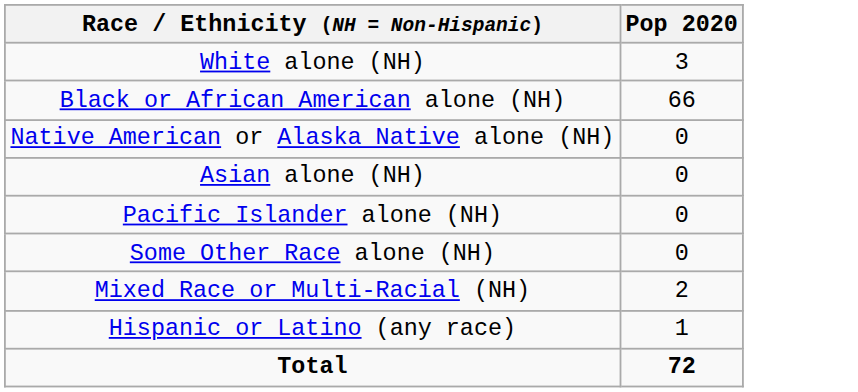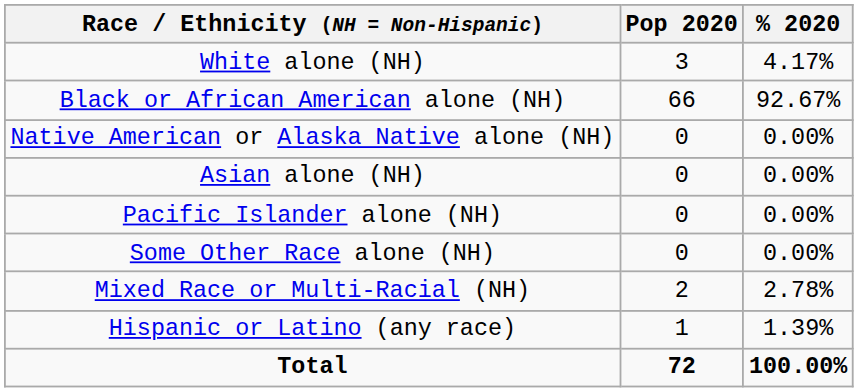+ column: % 2020 | 4.17% | 92.67% | 0.00% | 0.00% | 0.00% | 0.00% | 2.78% | 1.39% | 100.00%
